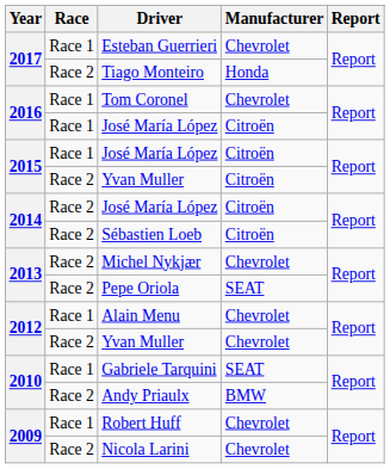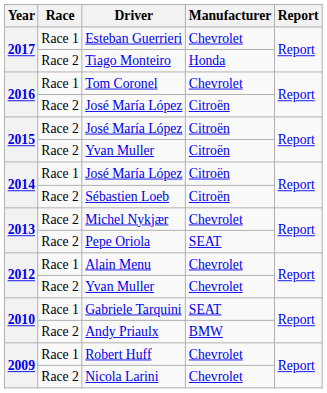2016 / José María López | Race: Race 1 -> Race 2
2015 / José María López | Race: Race 1 -> Race 2
2014 / José María López | Race: Race 2 -> Race 1
